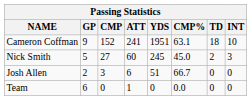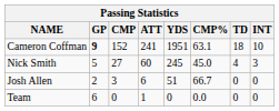Cameron Coffman | GP: normal -> bold
Nick Smith | TD: 2 -> 4
